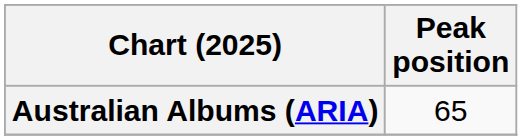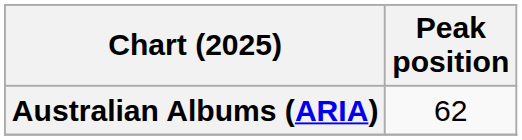Australian Albums (ARIA) | Peak position: 65 -> 62
